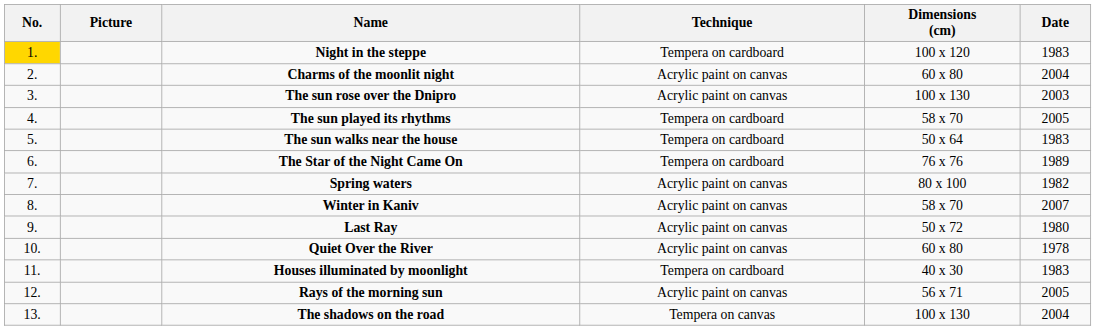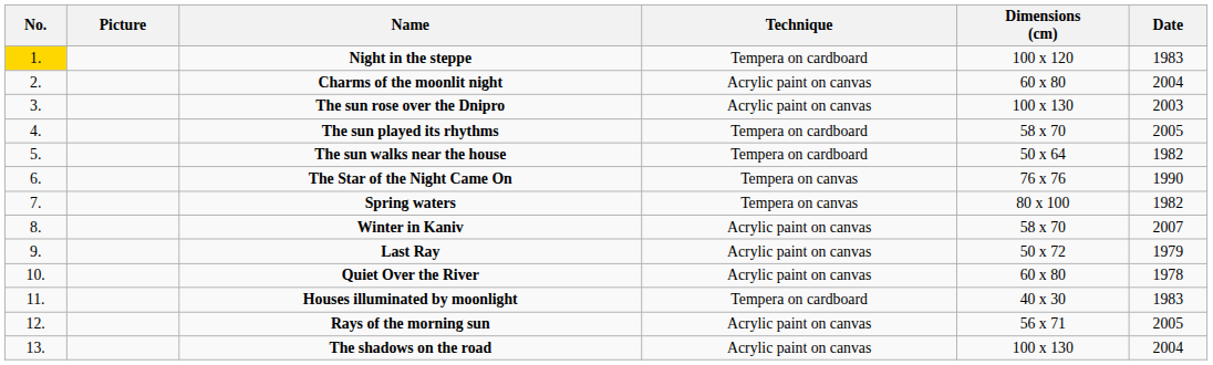The sun walks near the house | Date: 1983 -> 1982
The Star of the Night Came On | Technique: Tempera on cardboard -> Tempera on canvas
The Star of the Night Came On | Date: 1989 -> 1990
Spring waters | Technique: Acrylic paint on canvas -> Tempera on canvas
Last Ray | Date: 1980 -> 1979
The shadows on the road | Technique: Tempera on canvas -> Acrylic paint on canvas
